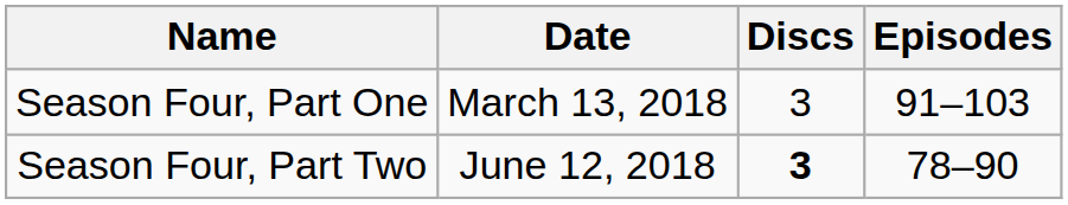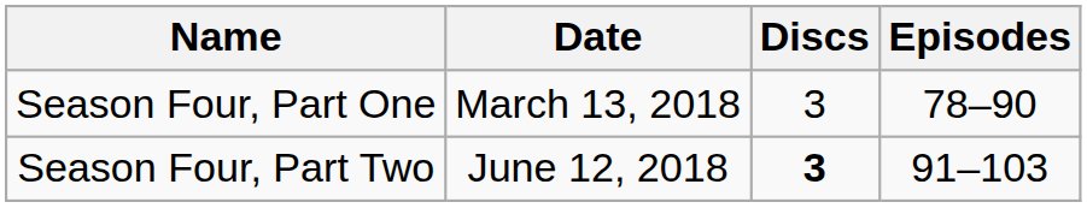Season Four, Part One | Episodes: 91–103 -> 78–90
Season Four, Part Two | Episodes: 78–90 -> 91–103
